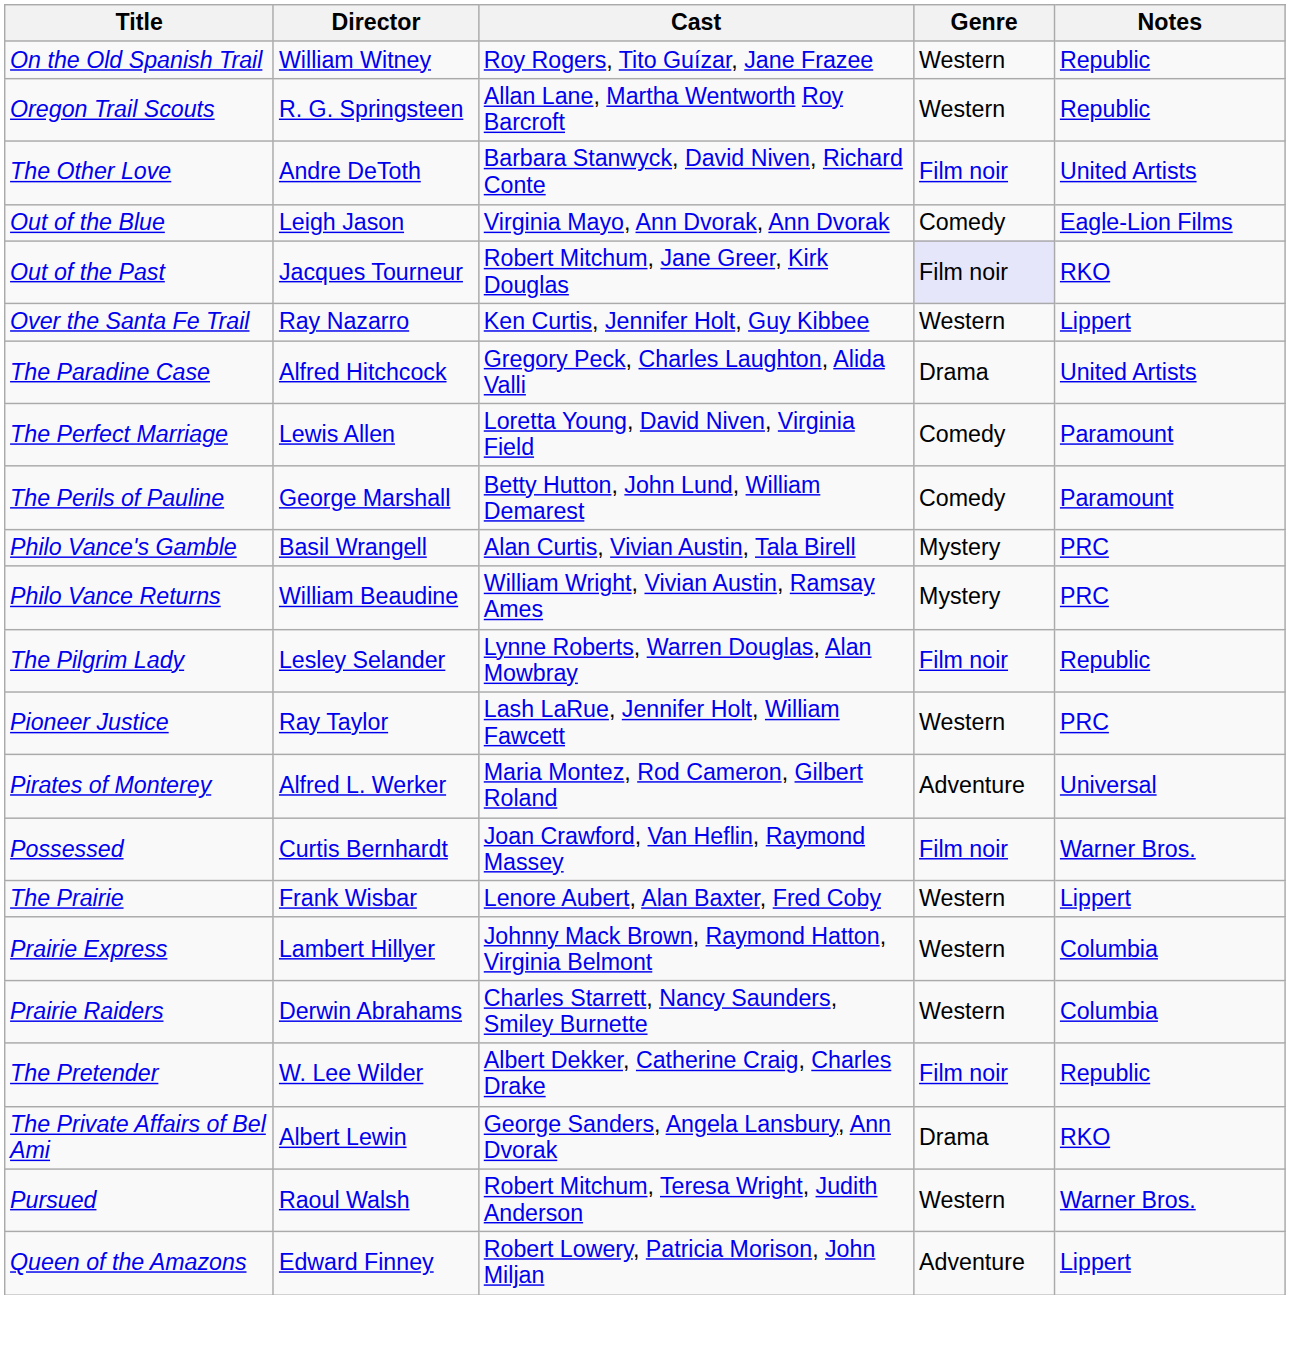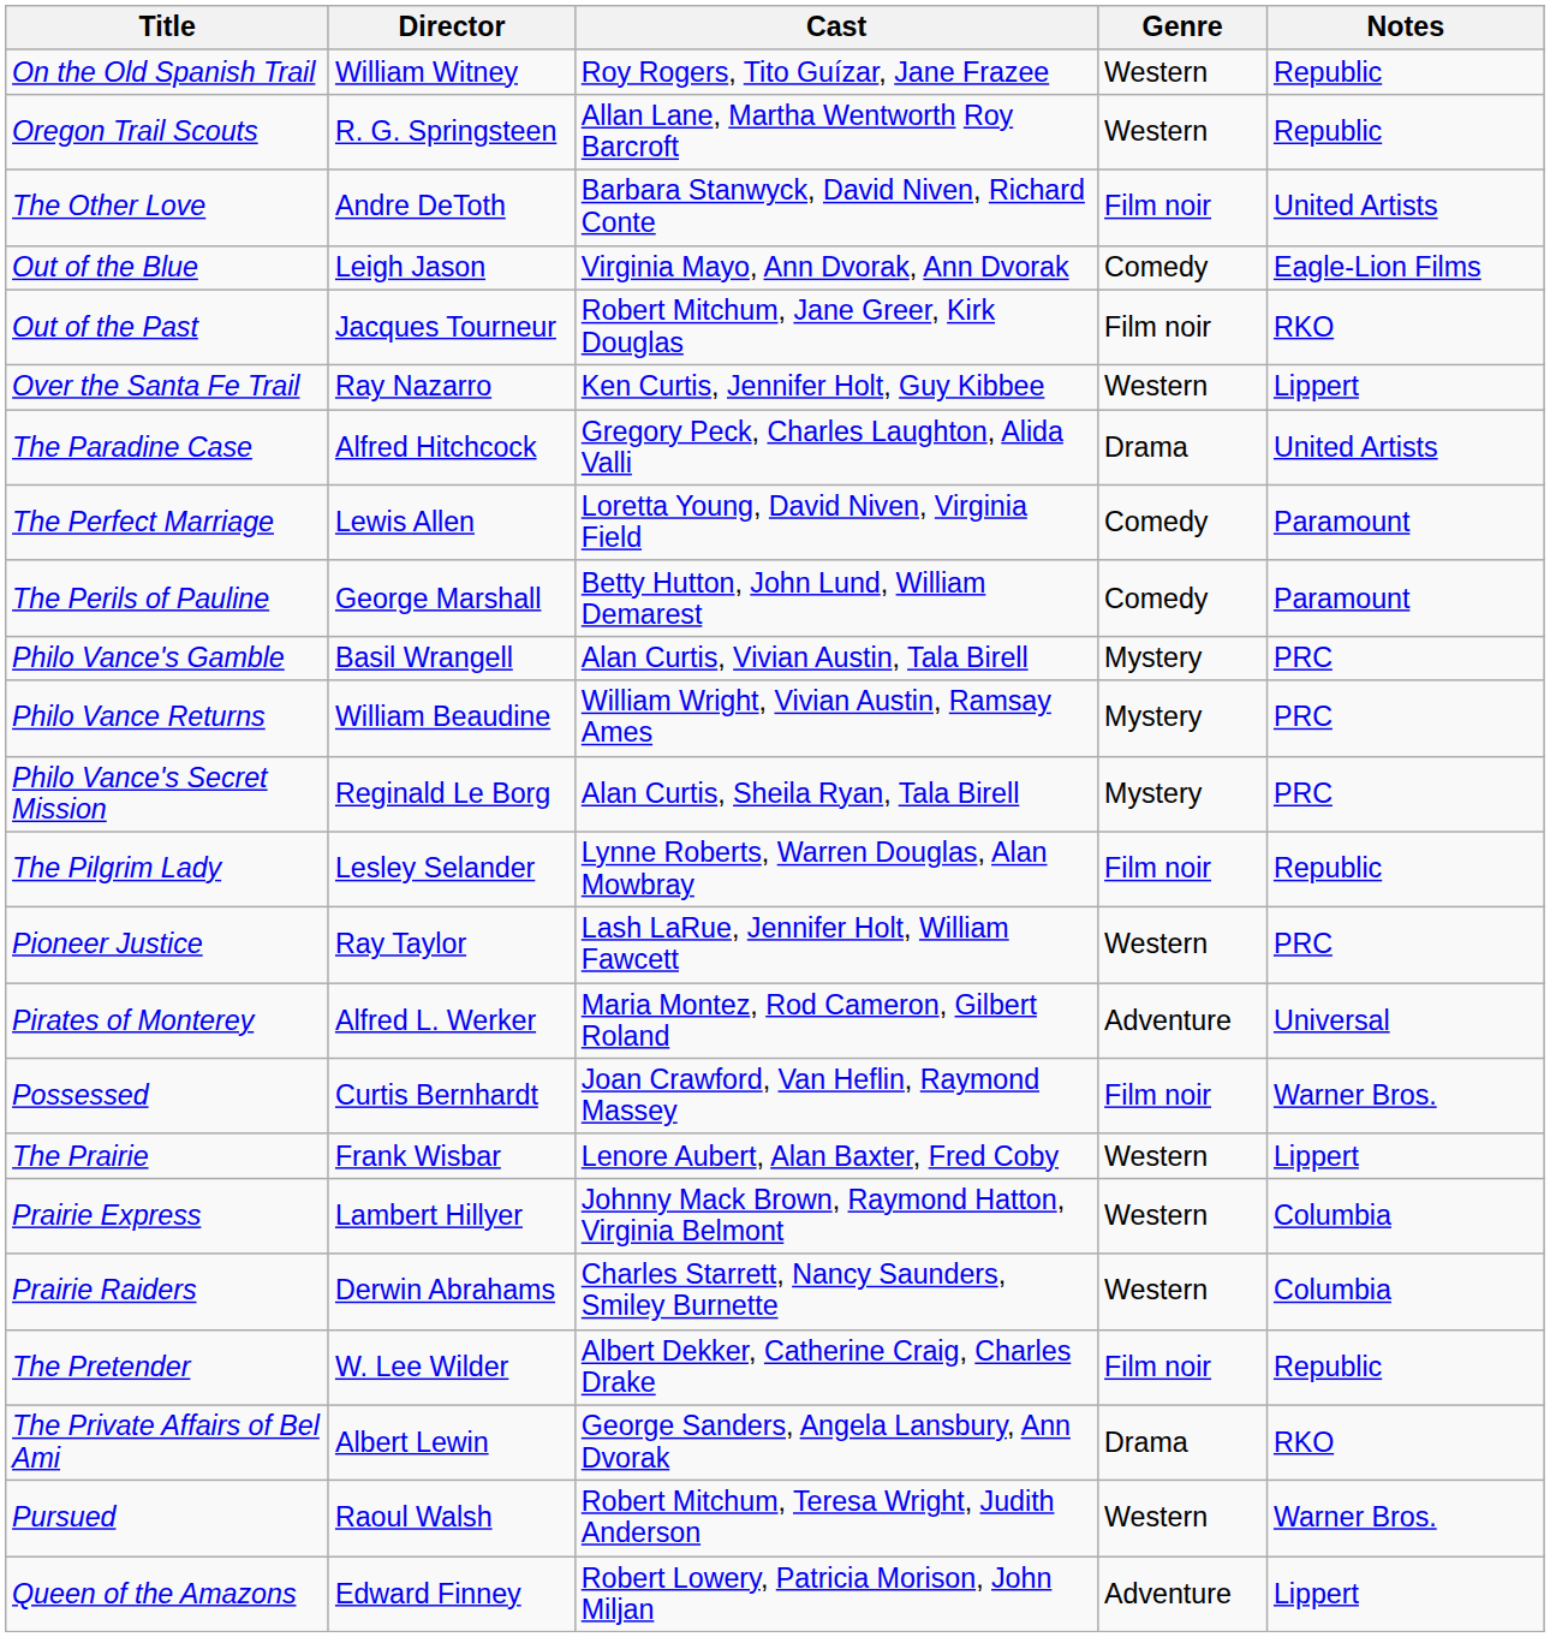Out of the Past | Genre: lavender background -> no background
+ row: Philo Vance's Secret Mission | Reginald Le Borg | Alan Curtis, Sheila Ryan, Tala Birell | Mystery | PRC
